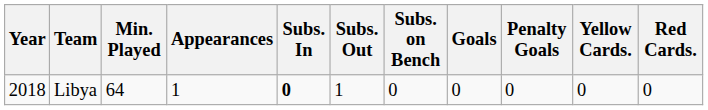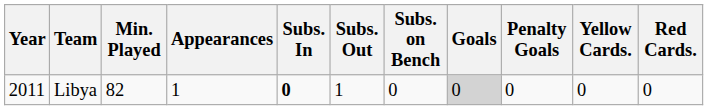Libya | Year: 2018 -> 2011
Libya | Min. Played: 64 -> 82
Libya | Goals: no background -> lightgrey background
